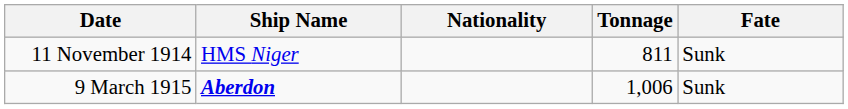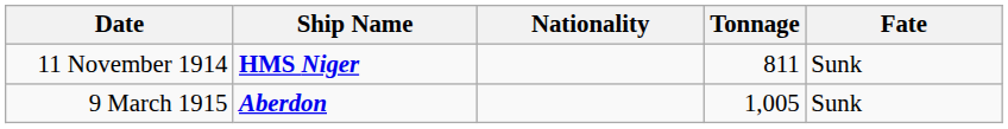11 November 1914 | Ship Name: normal -> bold
9 March 1915 | Tonnage: 1,006 -> 1,005
